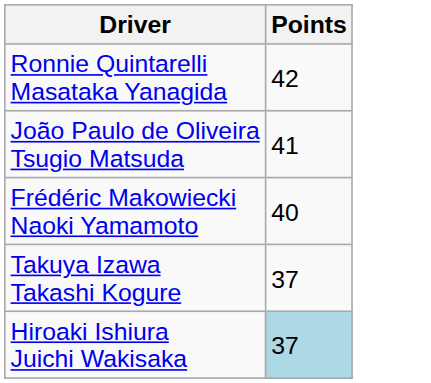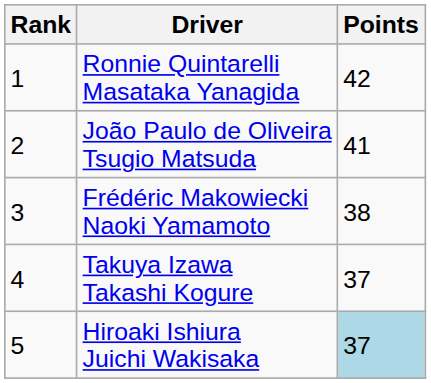+ column: Rank | 1 | 2 | 3 | 4 | 5
Frédéric Makowiecki Naoki Yamamoto | Points: 40 -> 38
